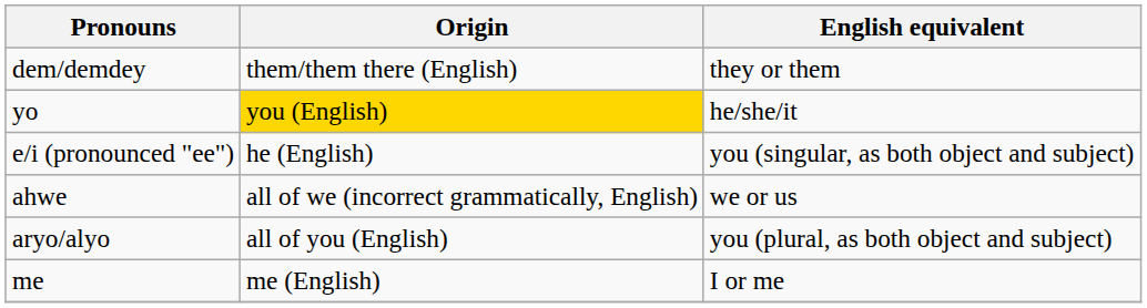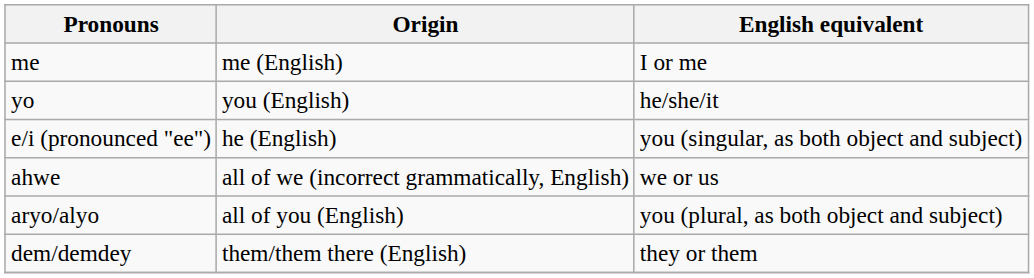rows swapped: me <-> dem/demdey
yo | Origin: gold background -> no background
